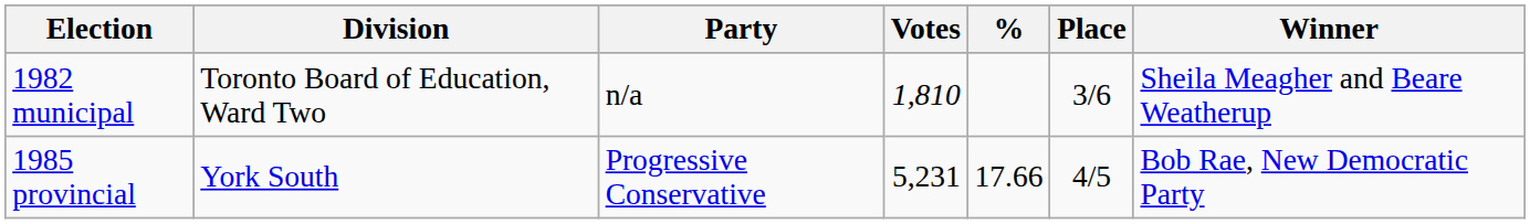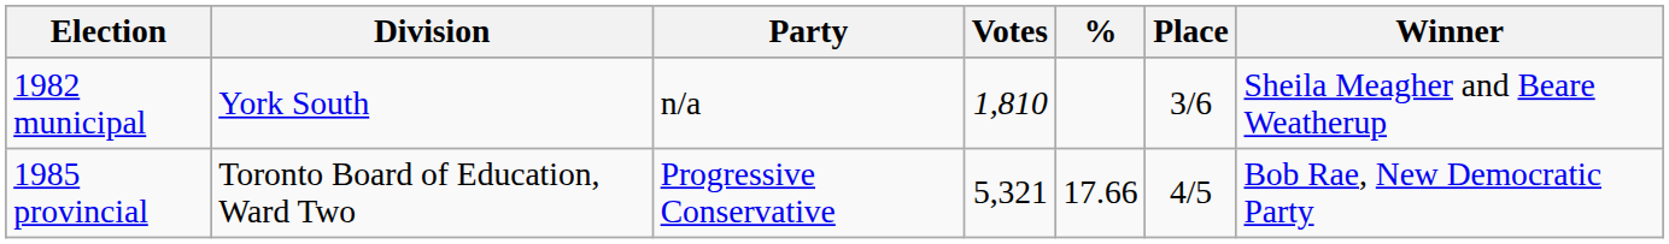1982 municipal | Division: Toronto Board of Education, Ward Two -> York South
1985 provincial | Division: York South -> Toronto Board of Education, Ward Two
1985 provincial | Votes: 5,231 -> 5,321
